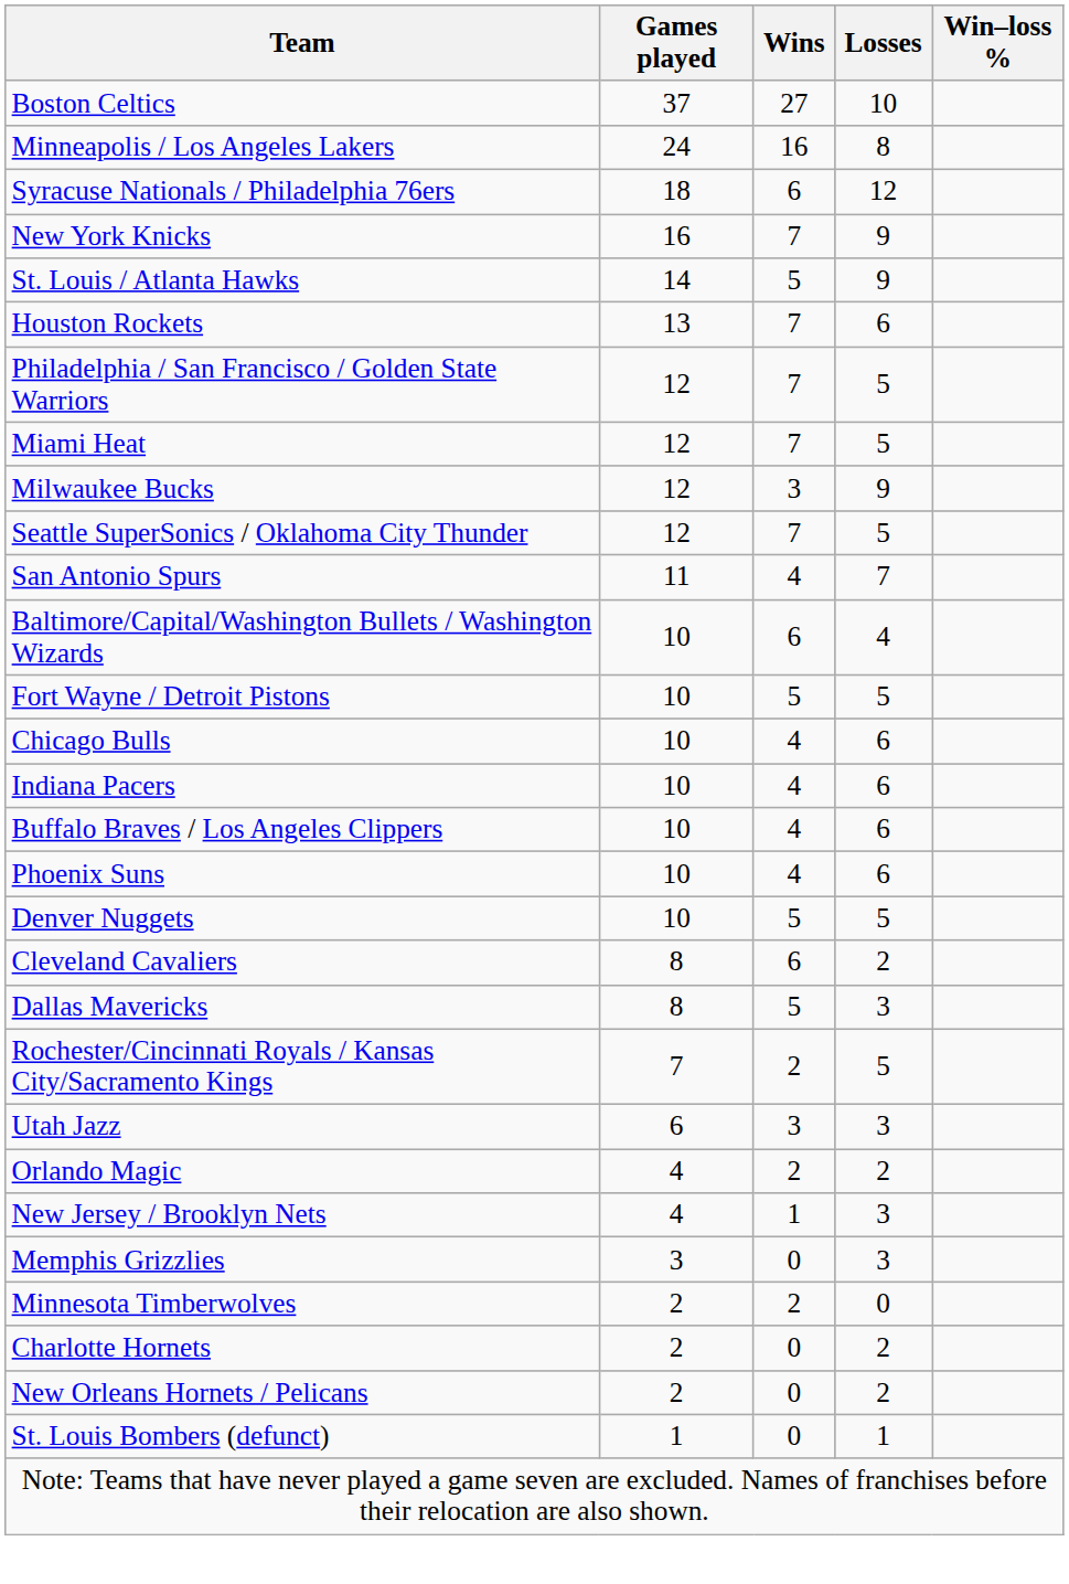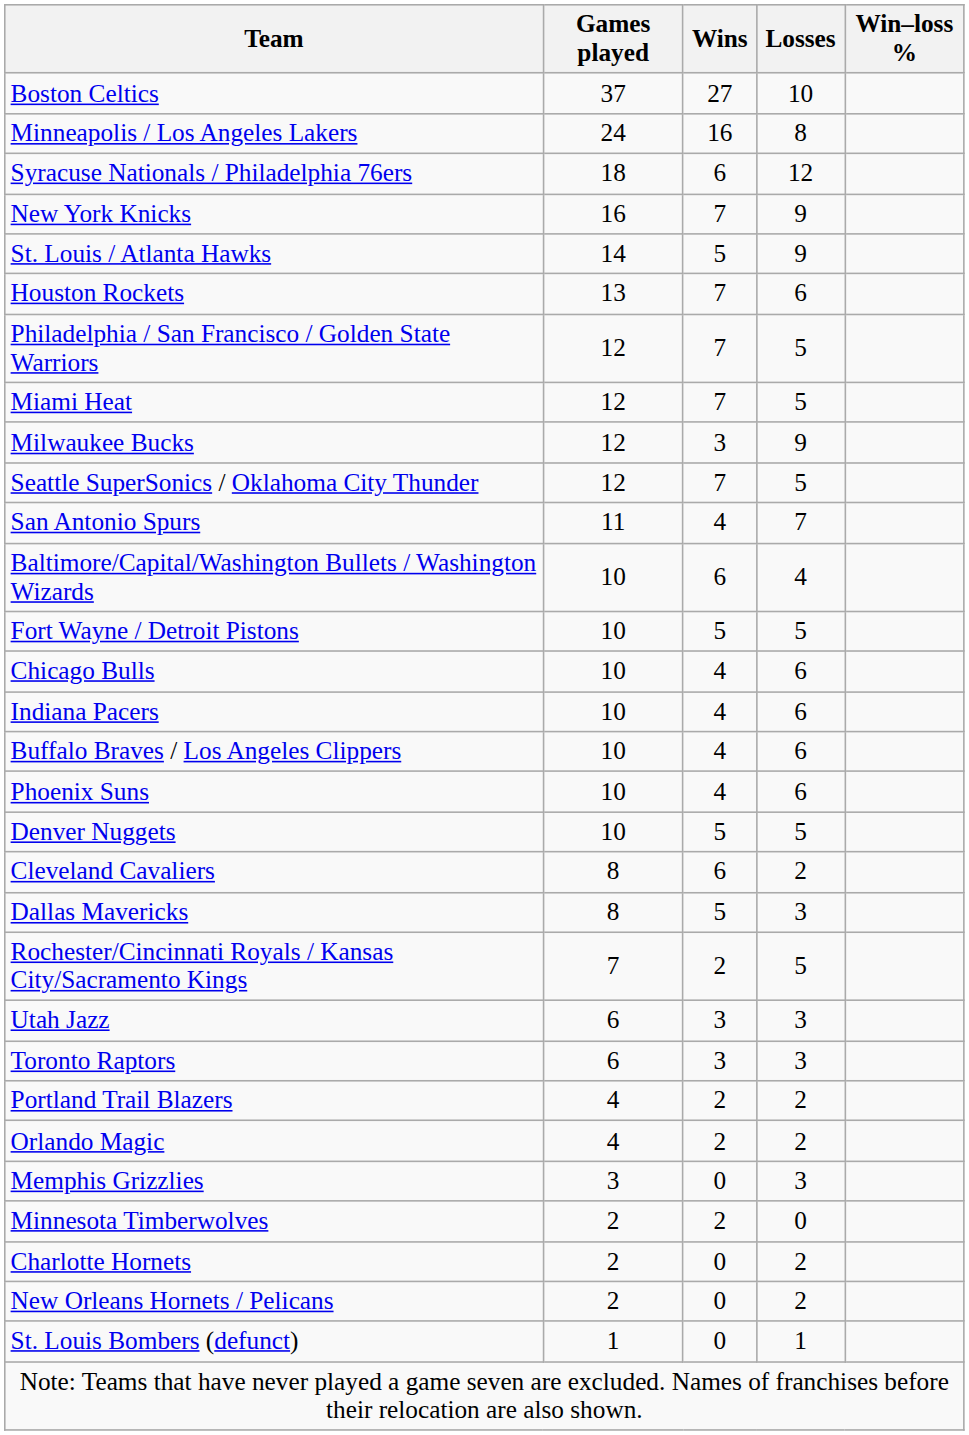+ row: Toronto Raptors | 6 | 3 | 3
+ row: Portland Trail Blazers | 4 | 2 | 2
- row: New Jersey / Brooklyn Nets | 4 | 1 | 3
